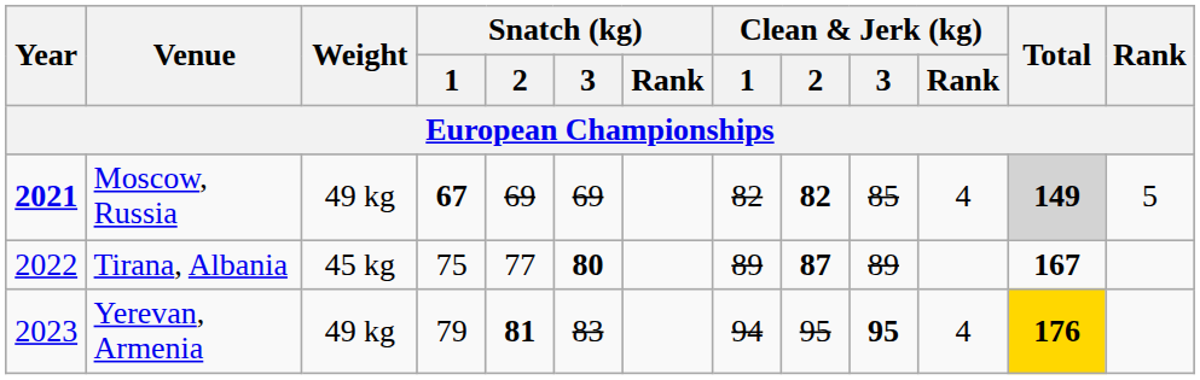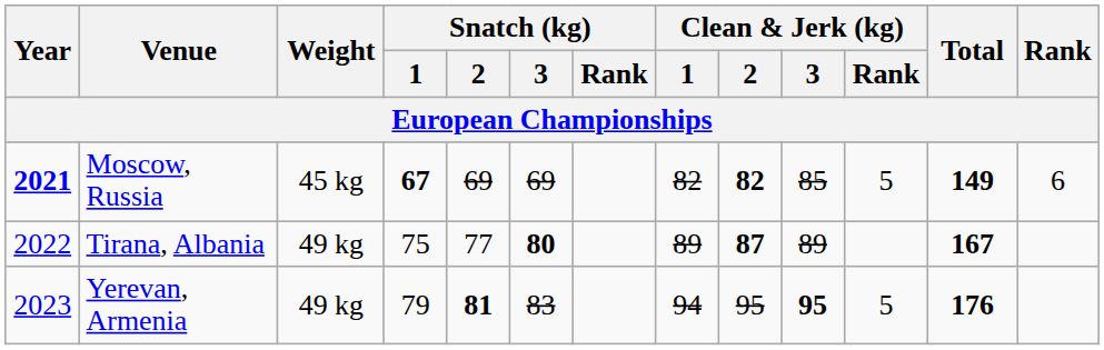Moscow, Russia | Weight: 49 kg -> 45 kg
Moscow, Russia | Clean & Jerk (kg) / Rank: 4 -> 5
Moscow, Russia | Total: lightgrey background -> no background
Moscow, Russia | Rank: 5 -> 6
Tirana, Albania | Weight: 45 kg -> 49 kg
Yerevan, Armenia | Clean & Jerk (kg) / Rank: 4 -> 5
Yerevan, Armenia | Total: gold background -> no background
